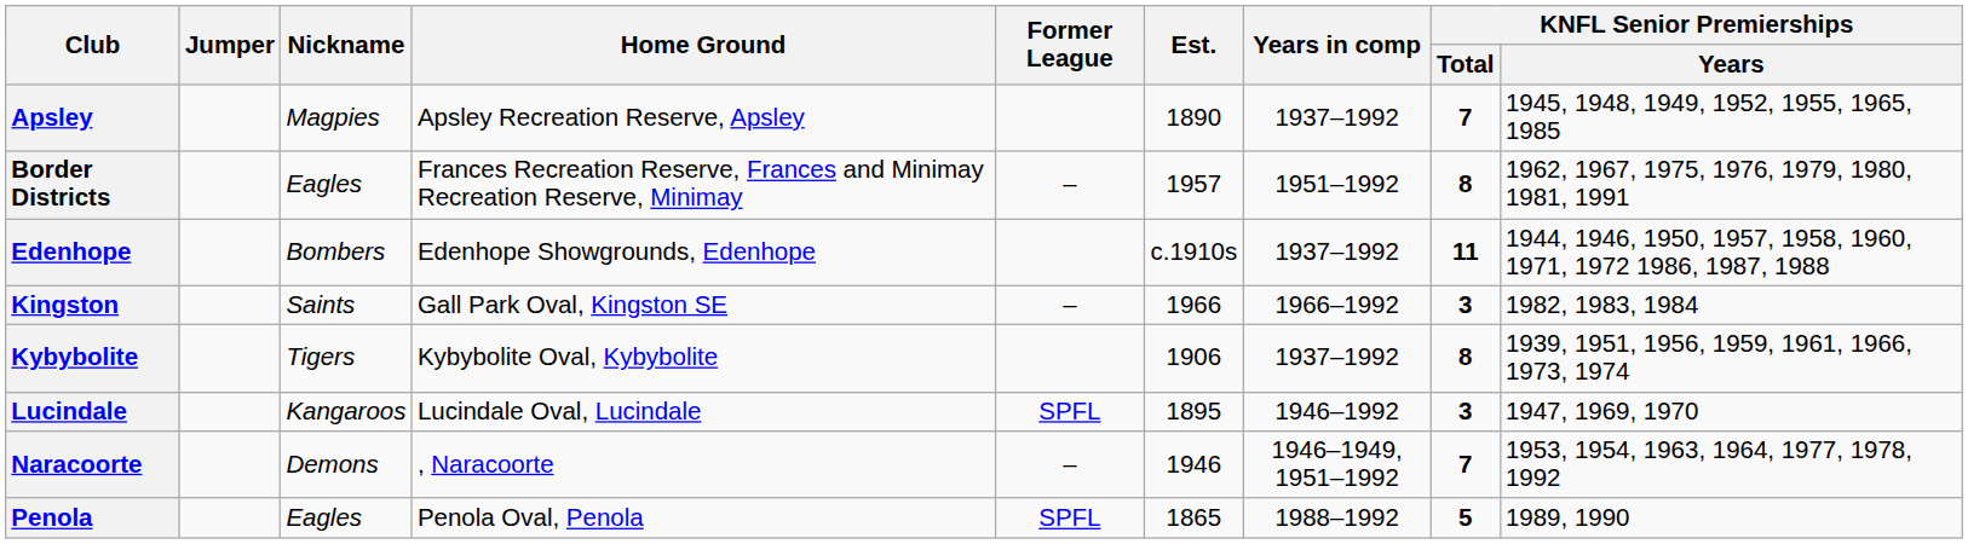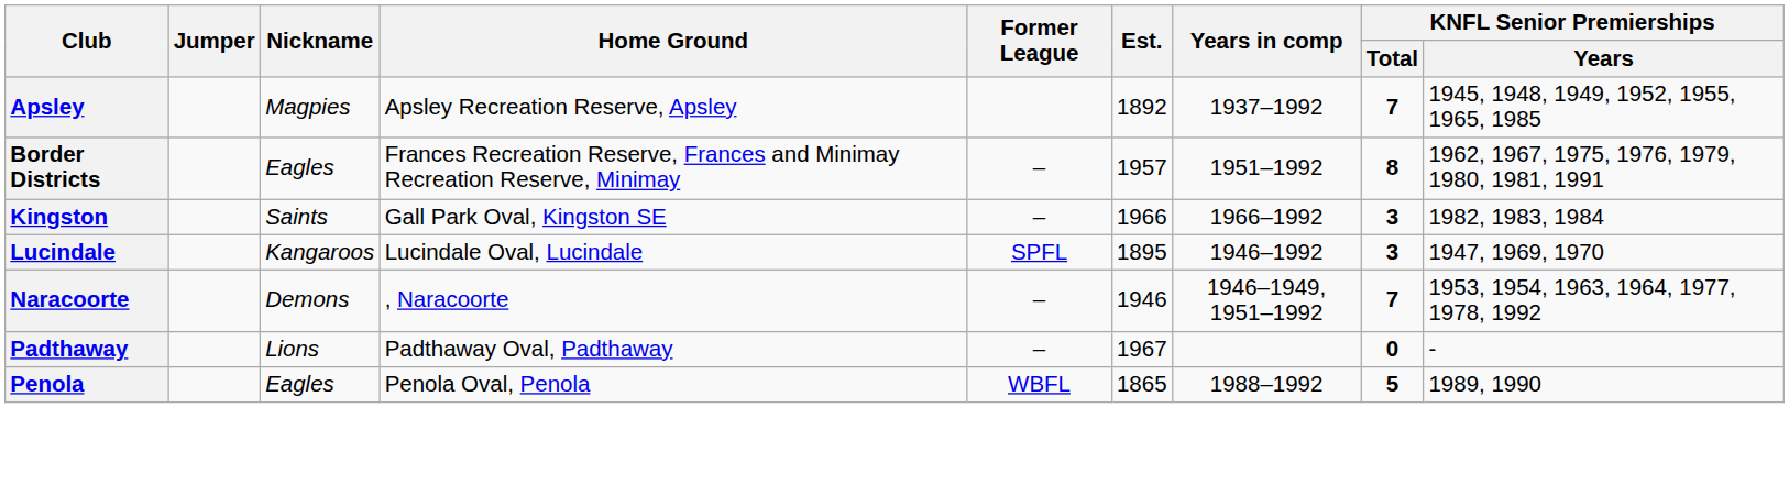Apsley | Est.: 1890 -> 1892
- row: Edenhope | Bombers | Edenhope Showgrounds, Edenhope | c.1910s | 1937–1992 | 11 | 1944, 1946, 1950, 1957, 1958, 1960, 1971, 1972 1986, 1987, 1988
- row: Kybybolite | Tigers | Kybybolite Oval, Kybybolite | 1906 | 1937–1992 | 8 | 1939, 1951, 1956, 1959, 1961, 1966, 1973, 1974
+ row: Padthaway | Lions | Padthaway Oval, Padthaway | – | 1967 | 0 | -
Penola | Former League: SPFL -> WBFL
